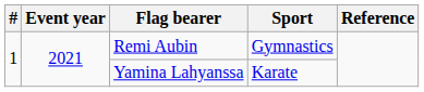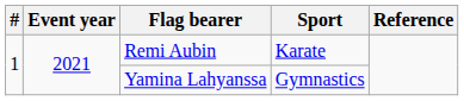Remi Aubin | Sport: Gymnastics -> Karate
Yamina Lahyanssa | Sport: Karate -> Gymnastics
